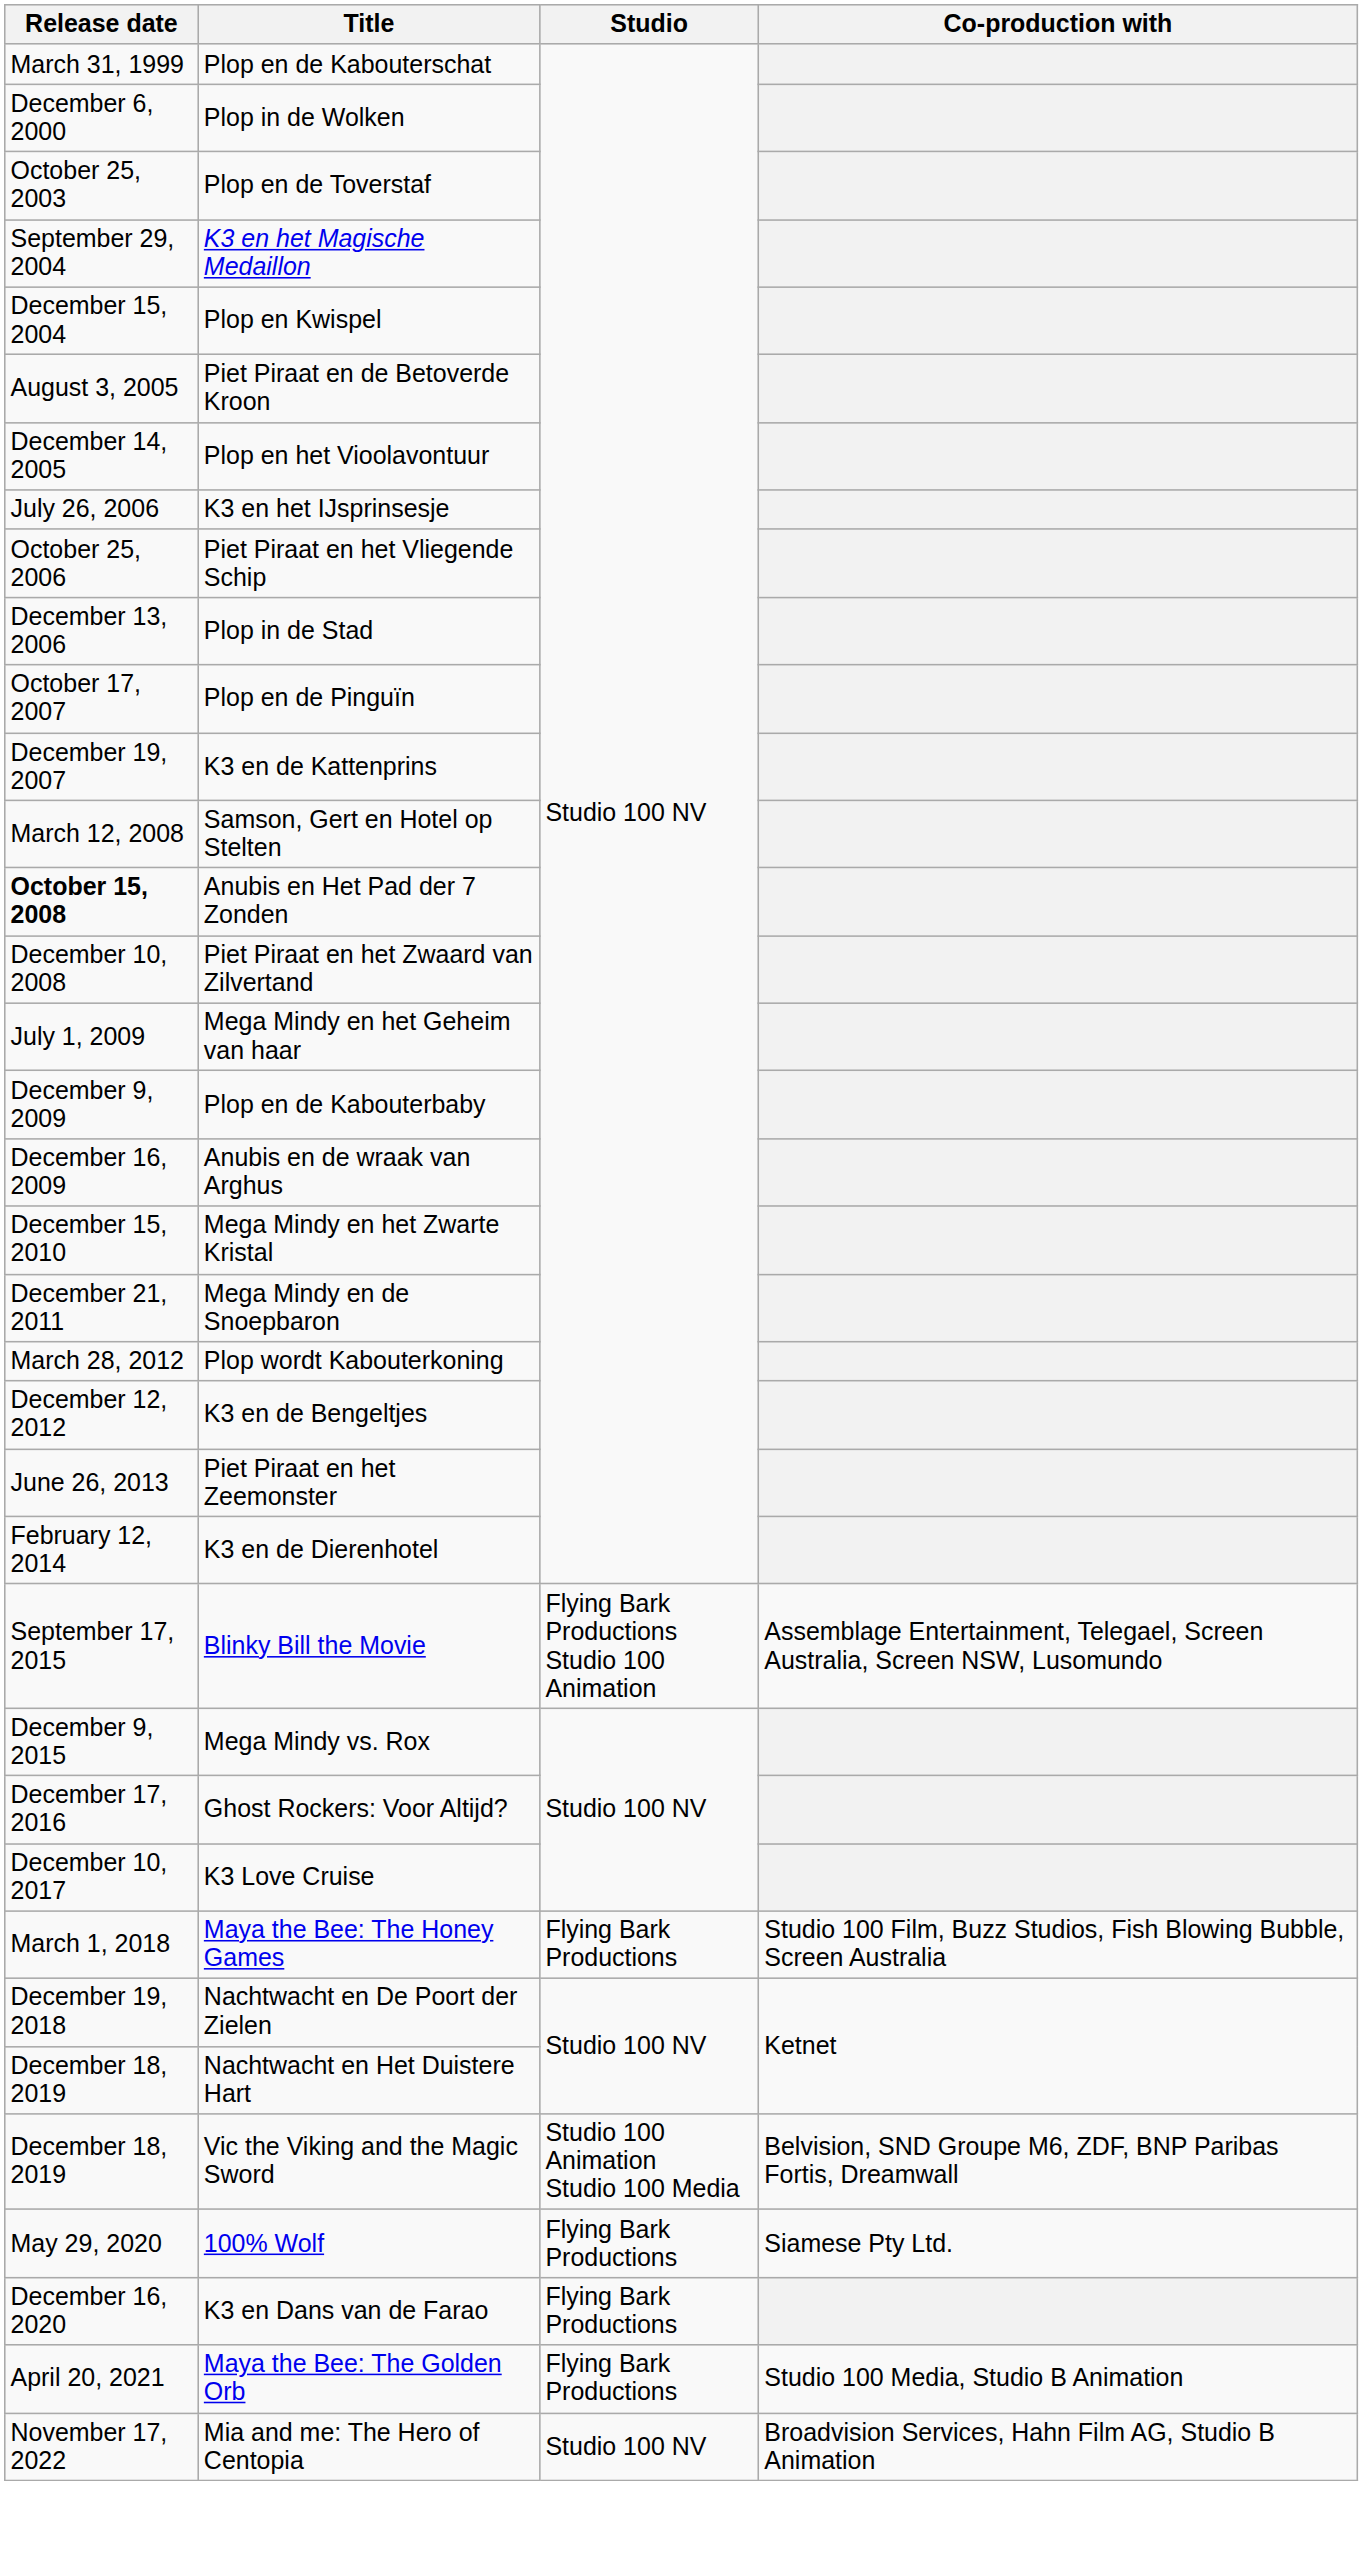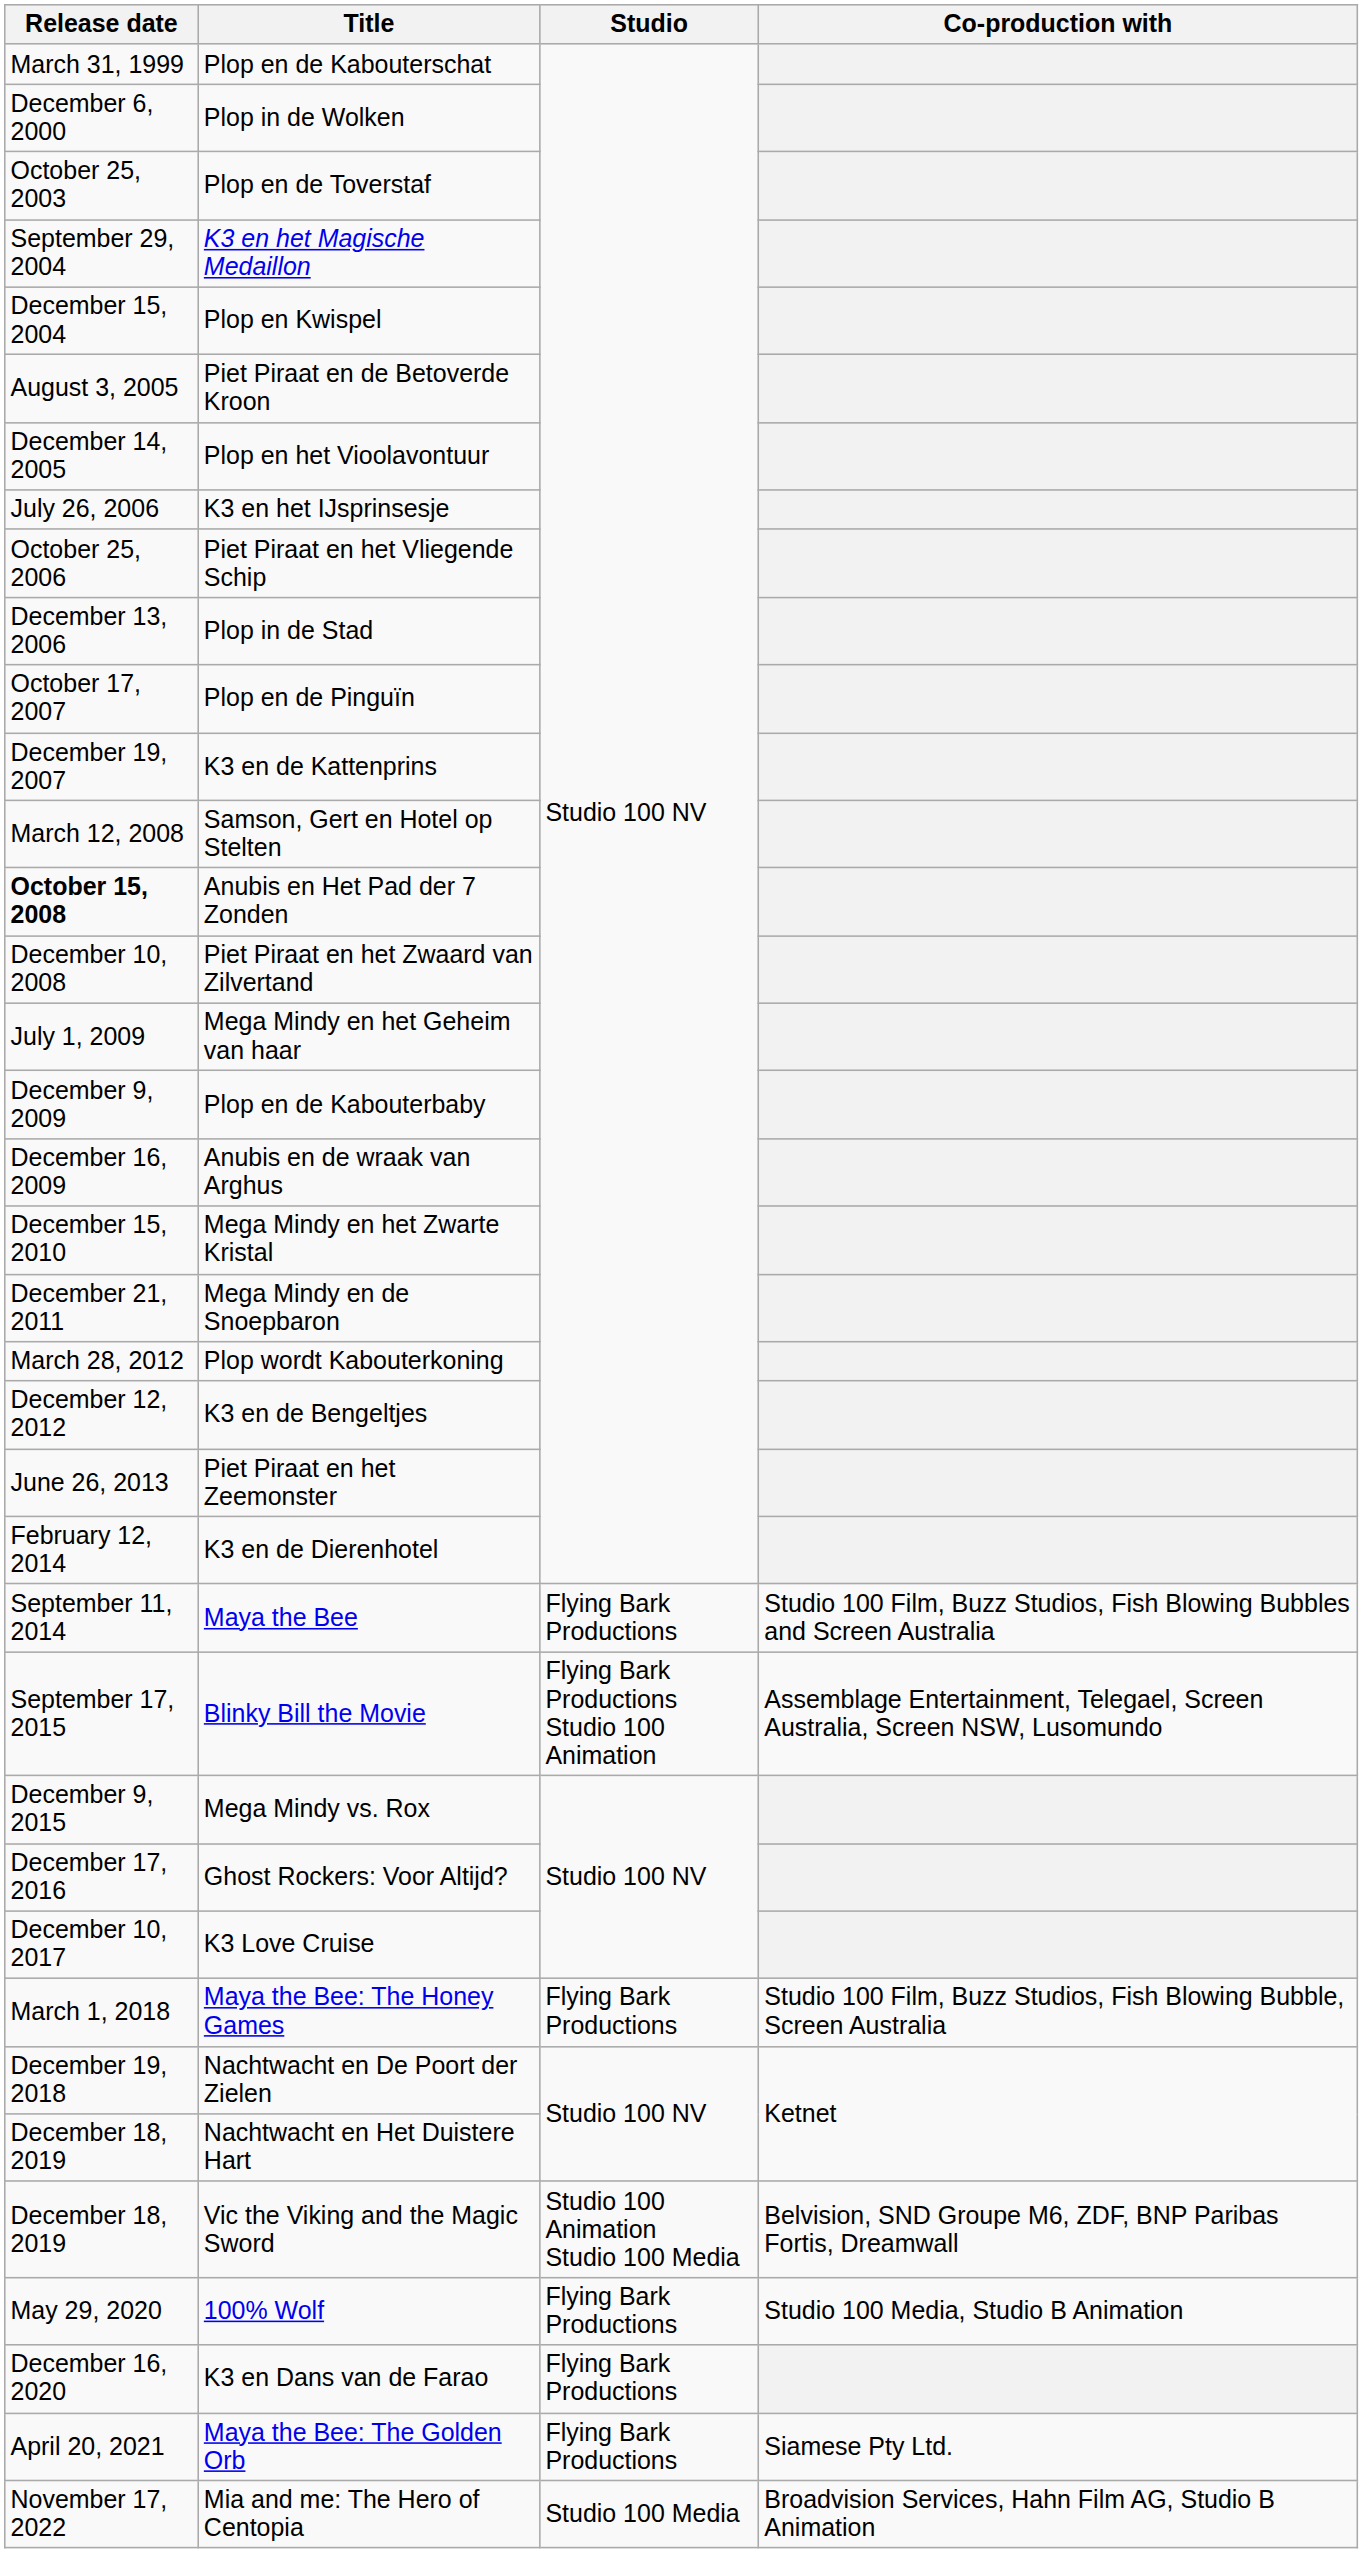+ row: September 11, 2014 | Maya the Bee | Flying Bark Productions | Studio 100 Film, Buzz Studios, Fish Blowing Bubbles and Screen Australia
100% Wolf | Co-production with: Siamese Pty Ltd. -> Studio 100 Media, Studio B Animation
Maya the Bee: The Golden Orb | Co-production with: Studio 100 Media, Studio B Animation -> Siamese Pty Ltd.
Mia and me: The Hero of Centopia | Studio: Studio 100 NV -> Studio 100 Media
